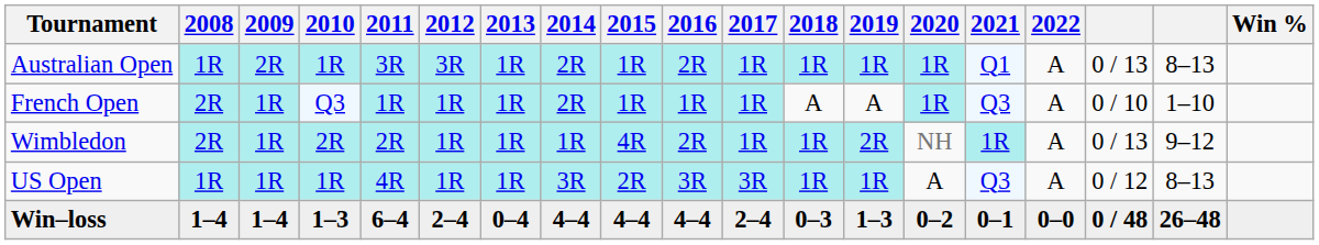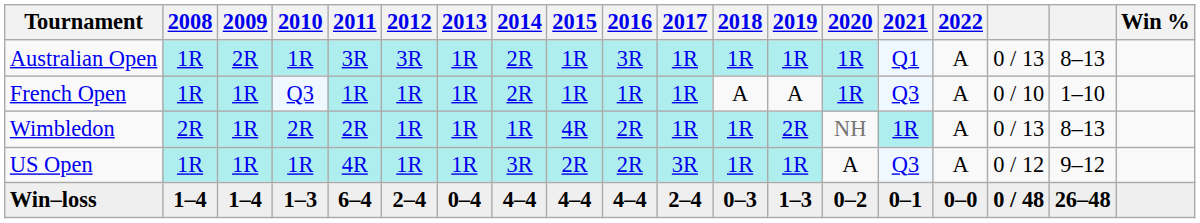Australian Open | 2016: 2R -> 3R
French Open | 2008: 2R -> 1R
Wimbledon | column 18: 9–12 -> 8–13
US Open | 2016: 3R -> 2R
US Open | column 18: 8–13 -> 9–12
